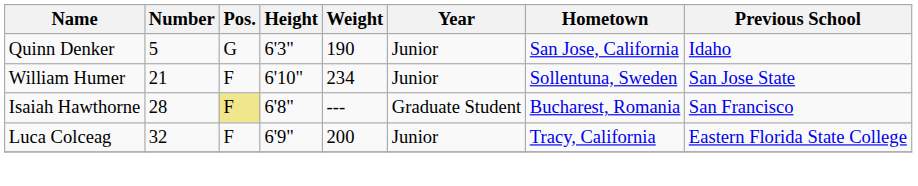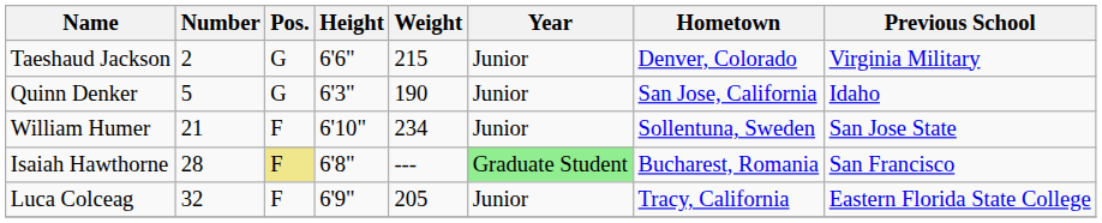+ row: Taeshaud Jackson | 2 | G | 6'6" | 215 | Junior | Denver, Colorado | Virginia Military
Isaiah Hawthorne | Year: no background -> lightgreen background
Luca Colceag | Weight: 200 -> 205
